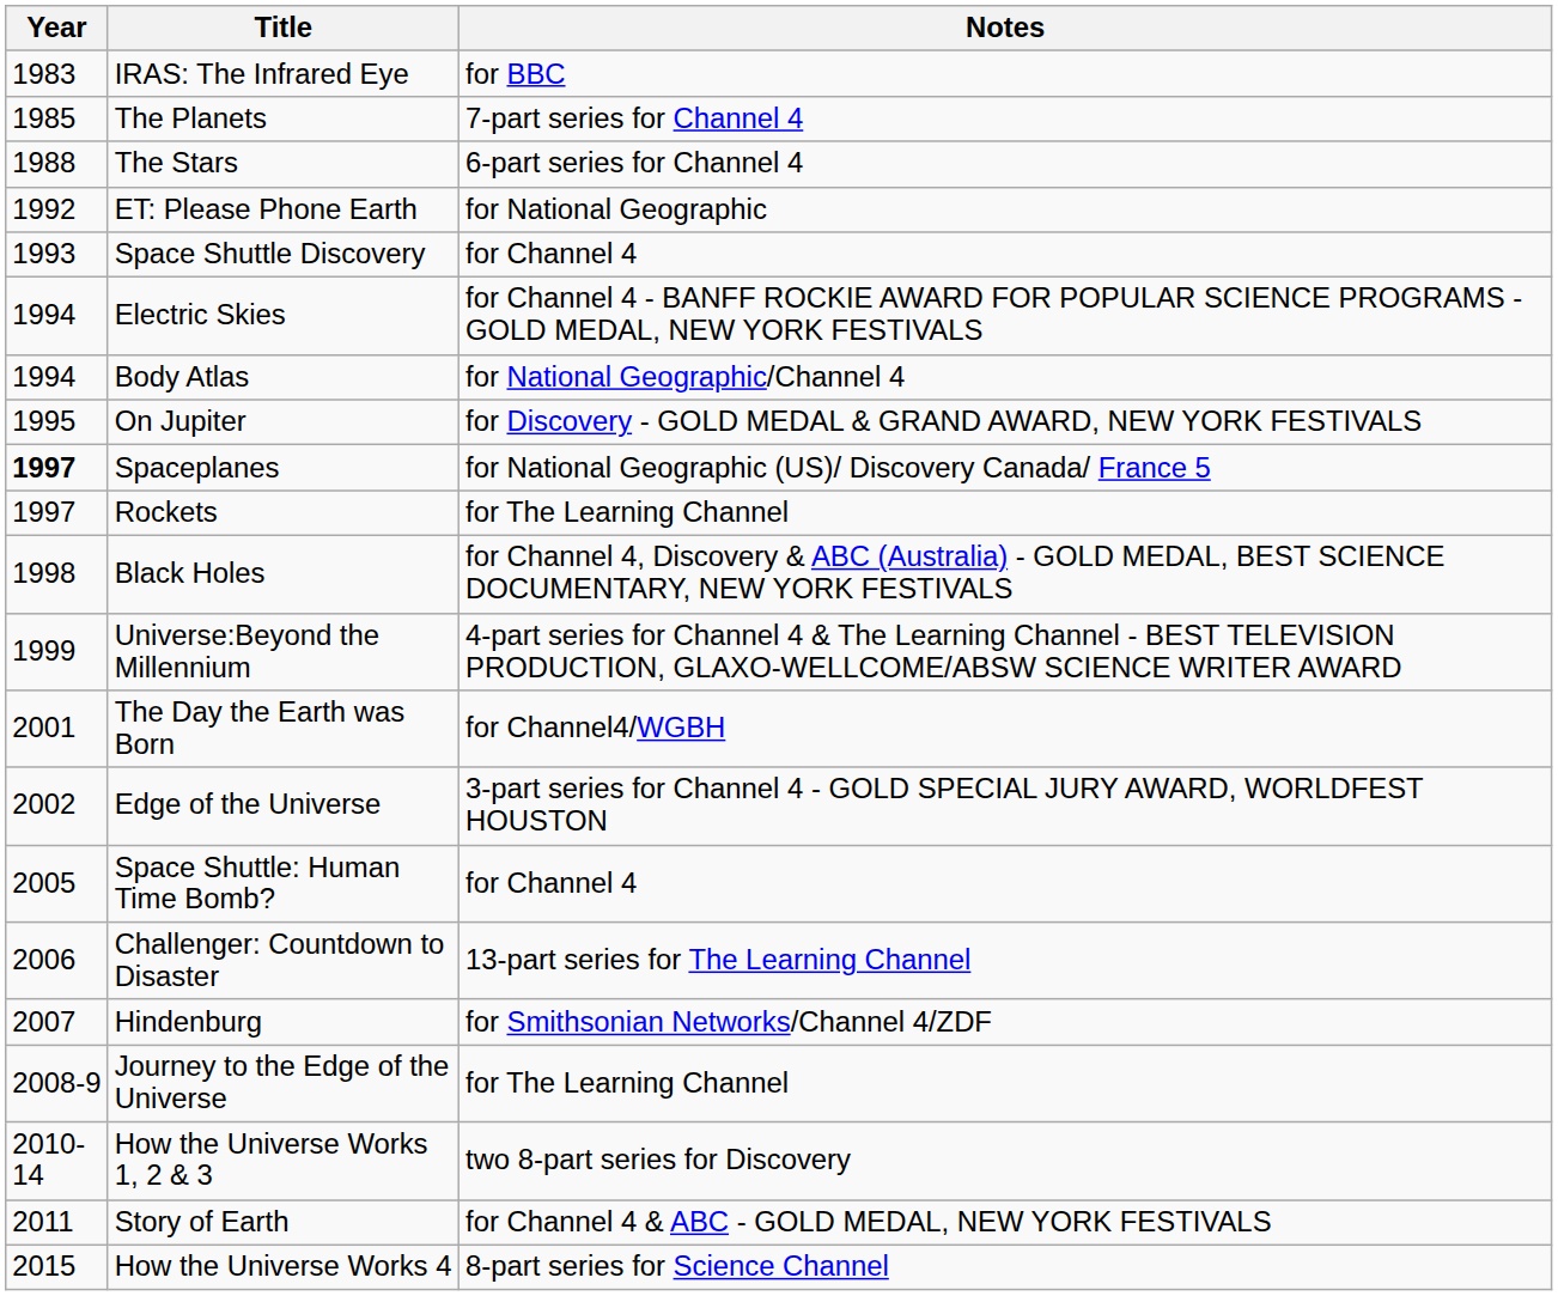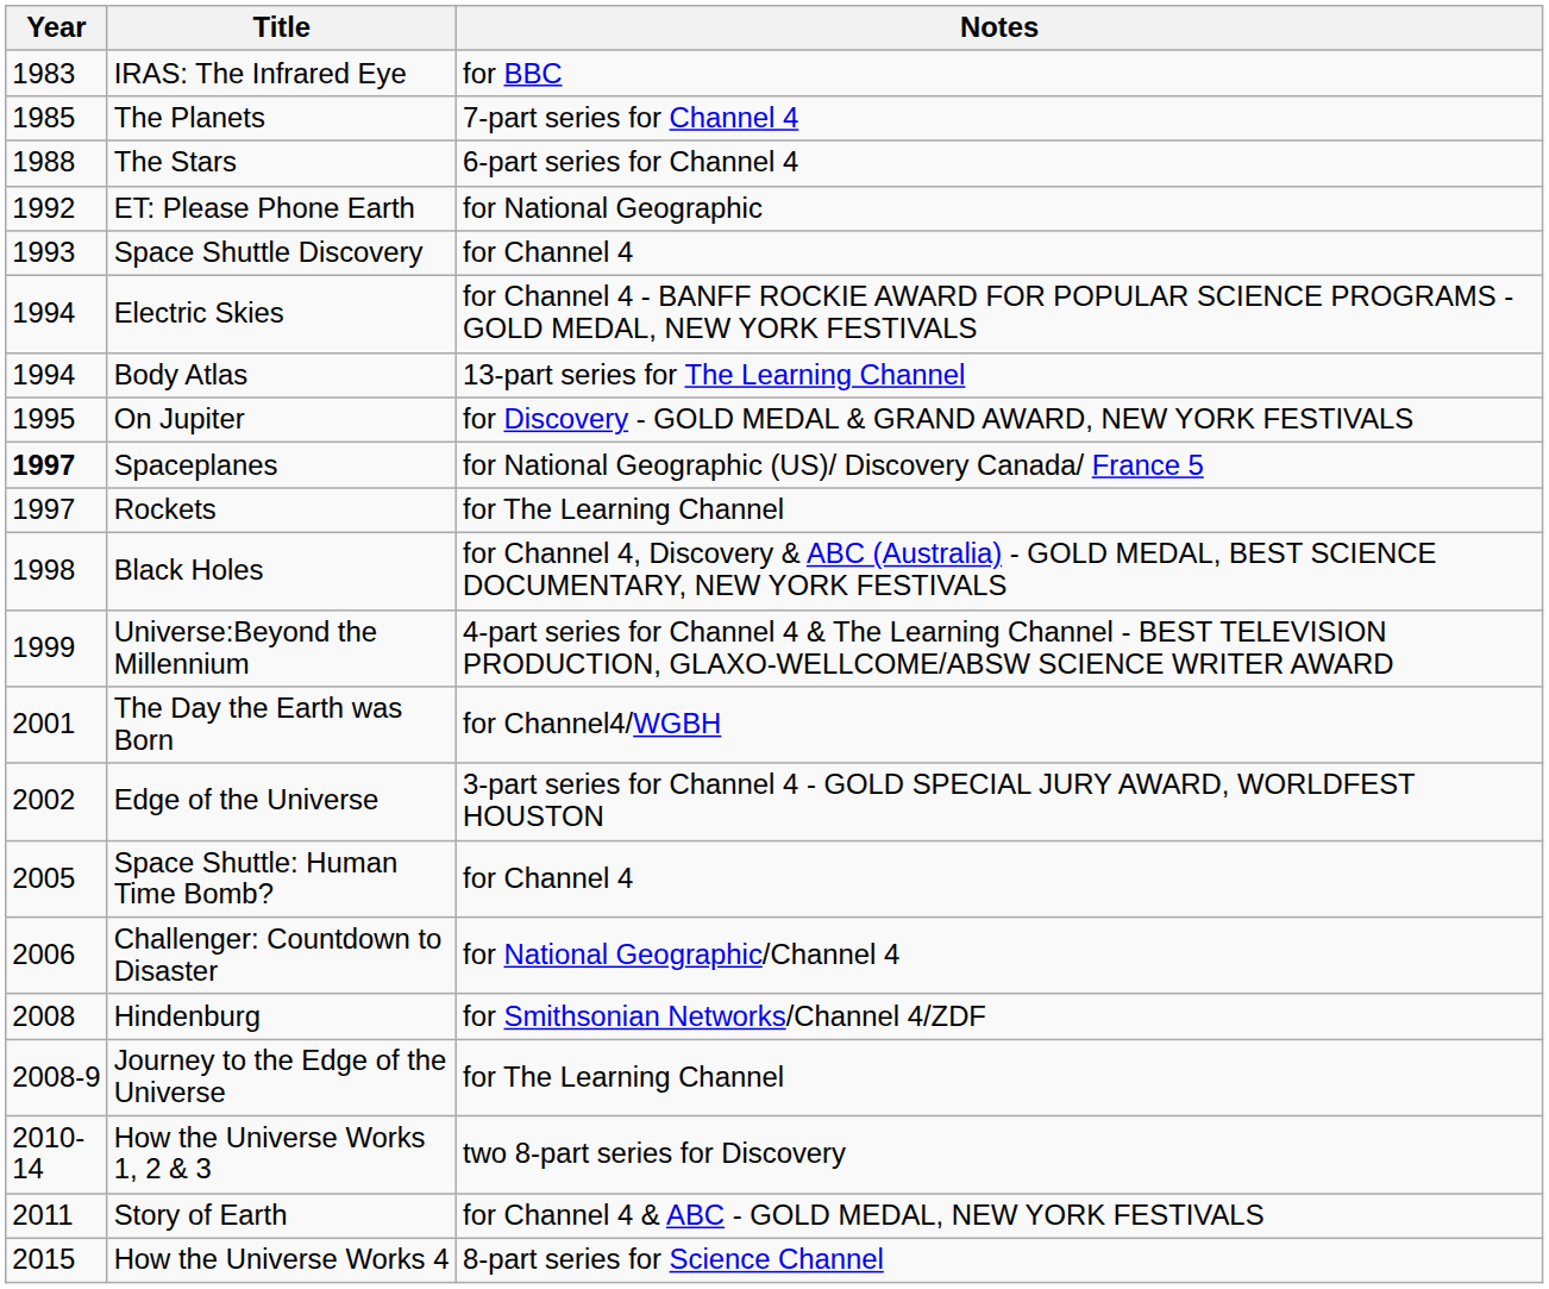Body Atlas | Notes: for National Geographic/Channel 4 -> 13-part series for The Learning Channel
Challenger: Countdown to Disaster | Notes: 13-part series for The Learning Channel -> for National Geographic/Channel 4
Hindenburg | Year: 2007 -> 2008
